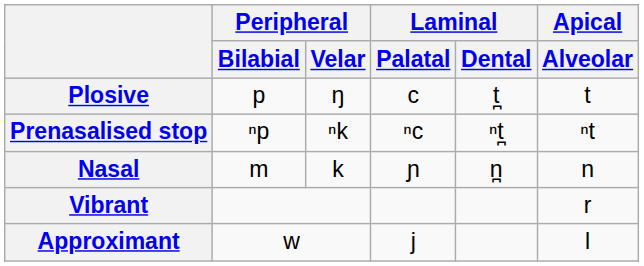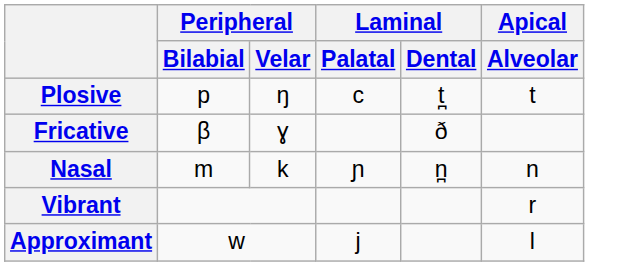+ row: Fricative | β | ɣ | ð
- row: Prenasalised stop | ⁿp | ⁿk | ⁿc | ⁿt̪ | ⁿt
